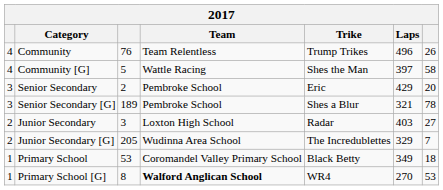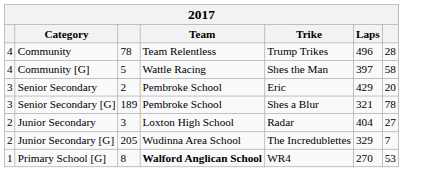Community | column 3: 76 -> 78
Community | column 7: 26 -> 28
Junior Secondary | Laps: 403 -> 404
- row: 1 | Primary School | 53 | Coromandel Valley Primary School | Black Betty | 349 | 18
